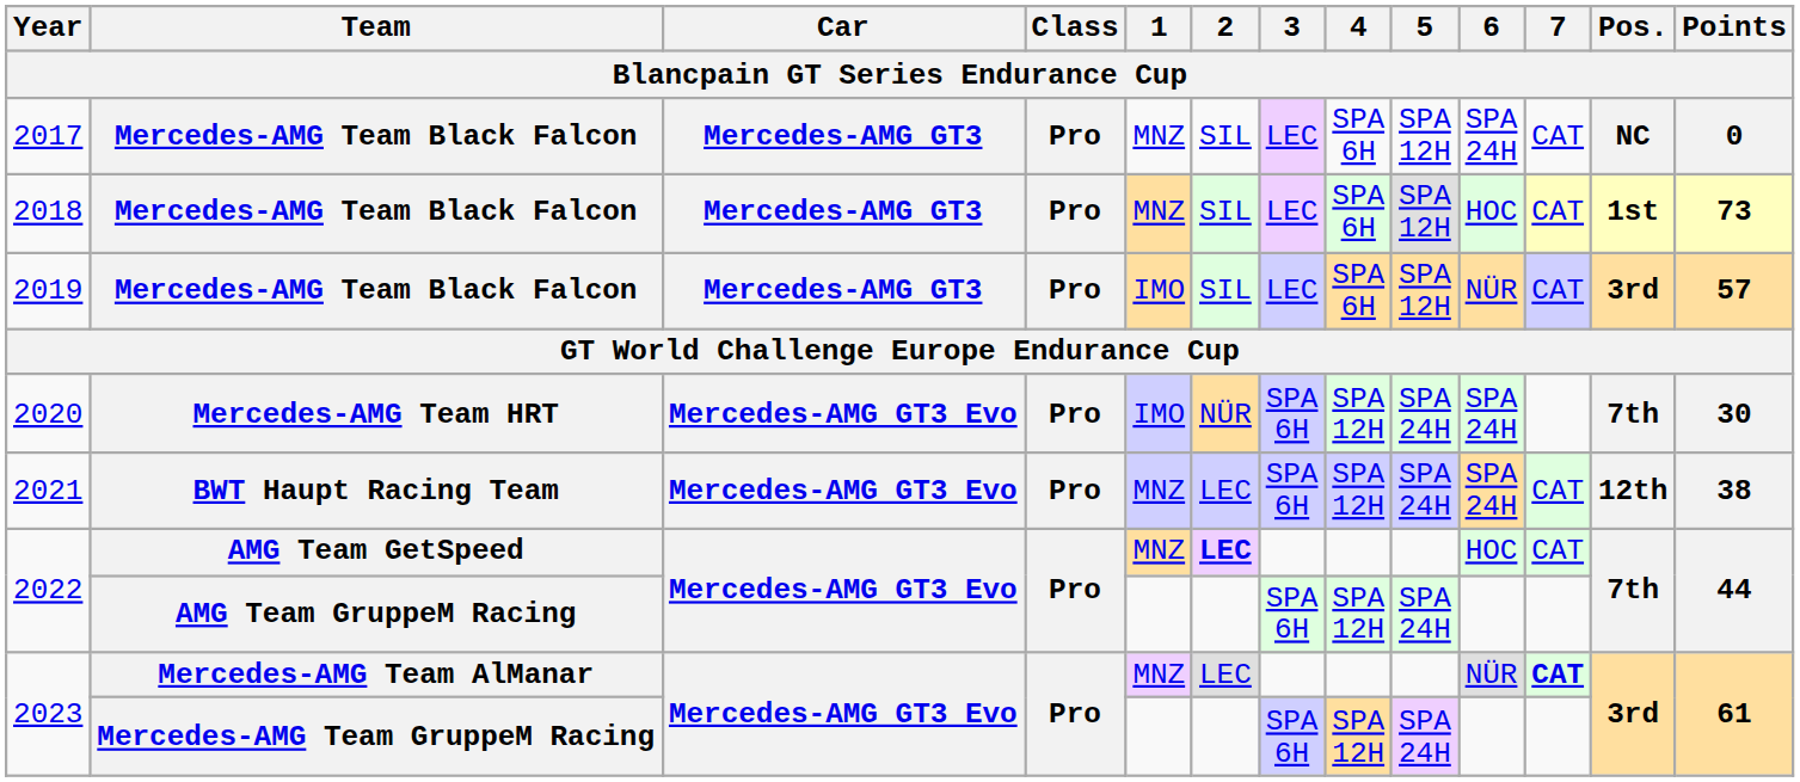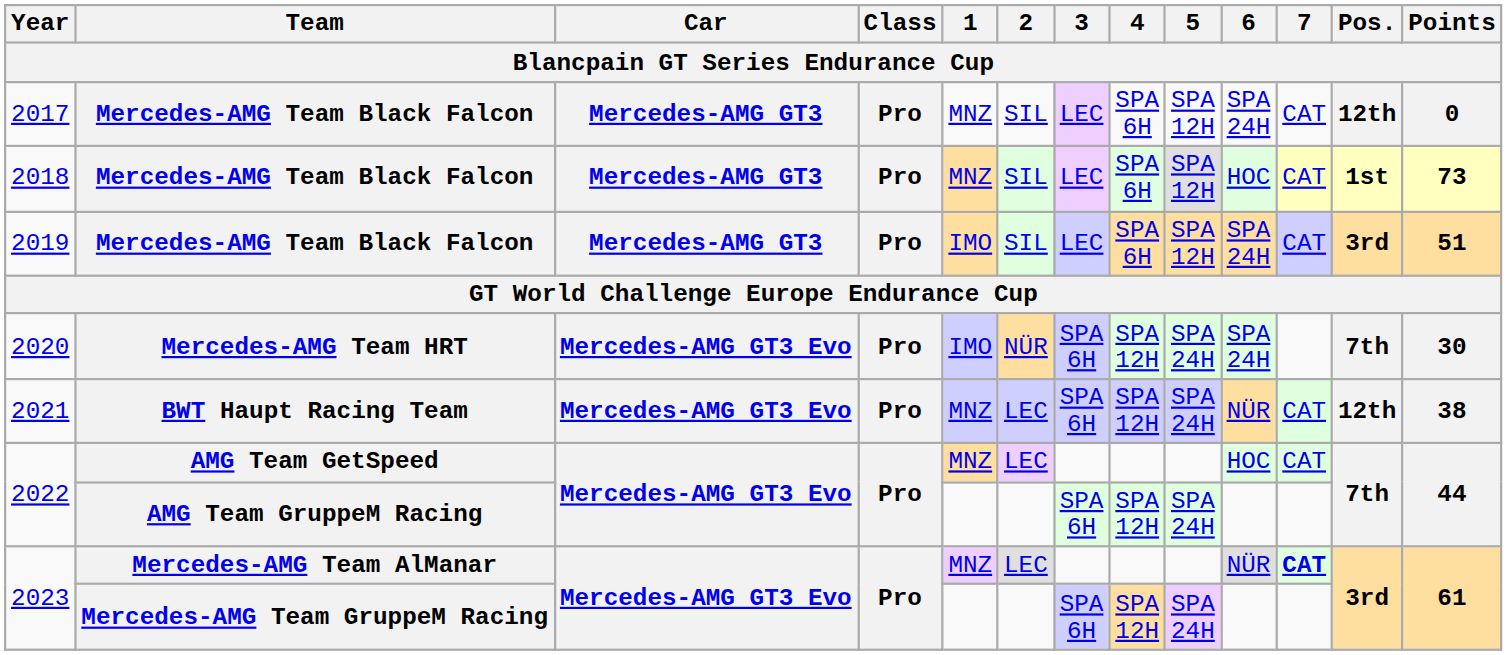2017 | Pos.: NC -> 12th
2019 | 6: NÜR -> SPA 24H
2019 | Points: 57 -> 51
2021 | 6: SPA 24H -> NÜR
2022 / AMG Team GetSpeed | 2: bold -> normal
